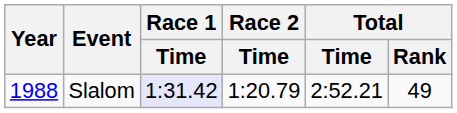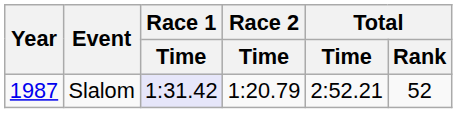Slalom | Year: 1988 -> 1987
Slalom | Total / Rank: 49 -> 52
